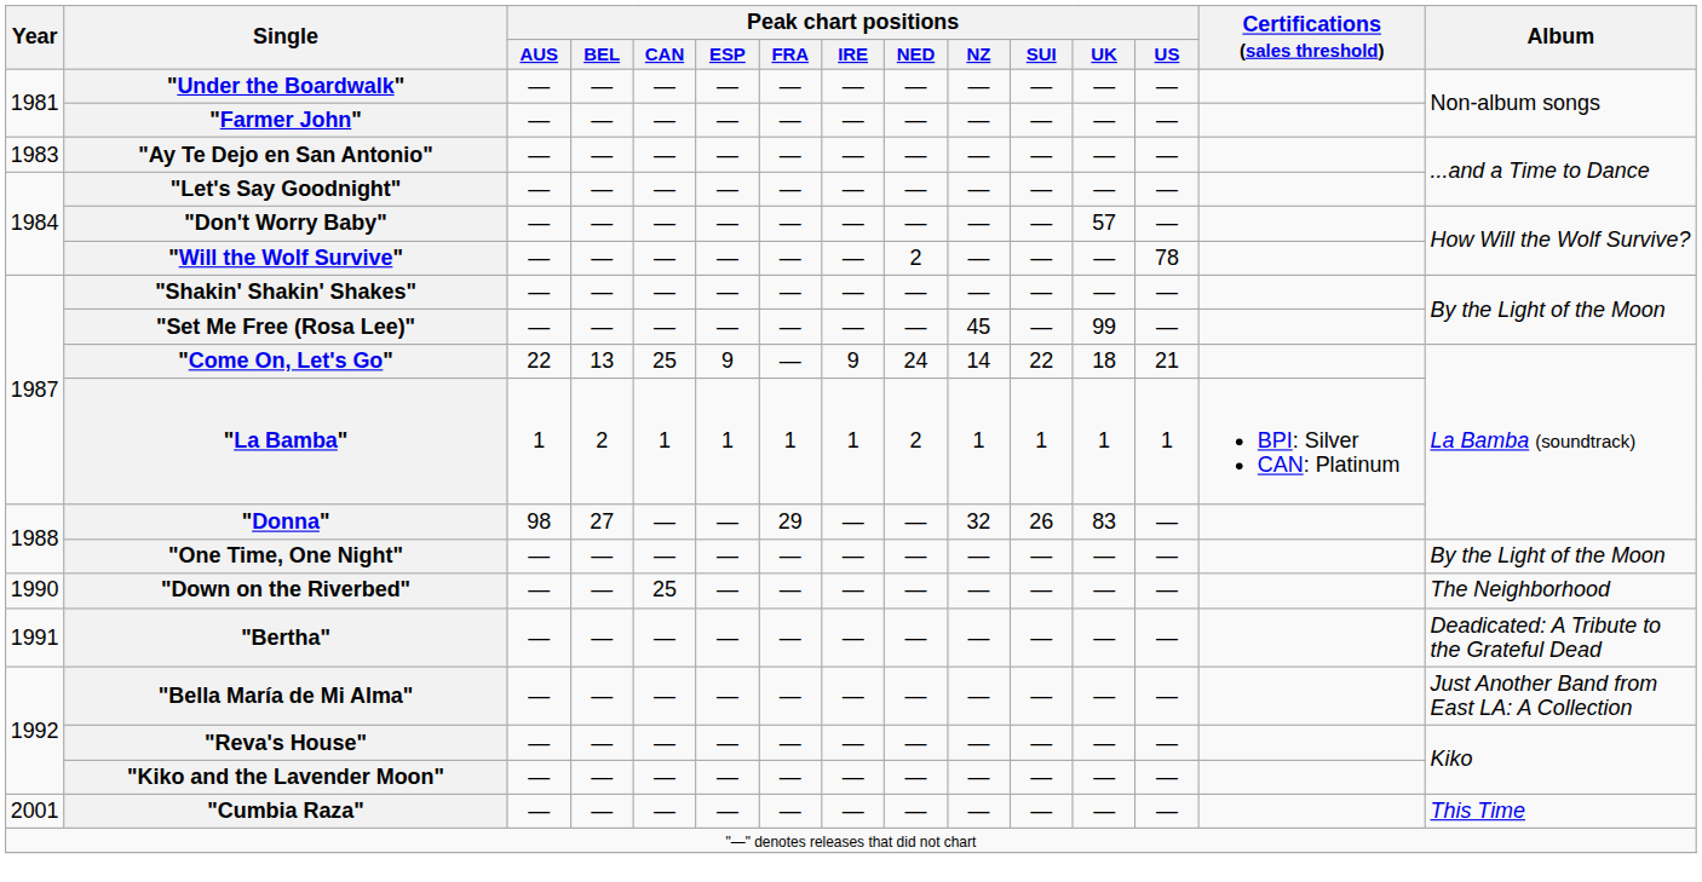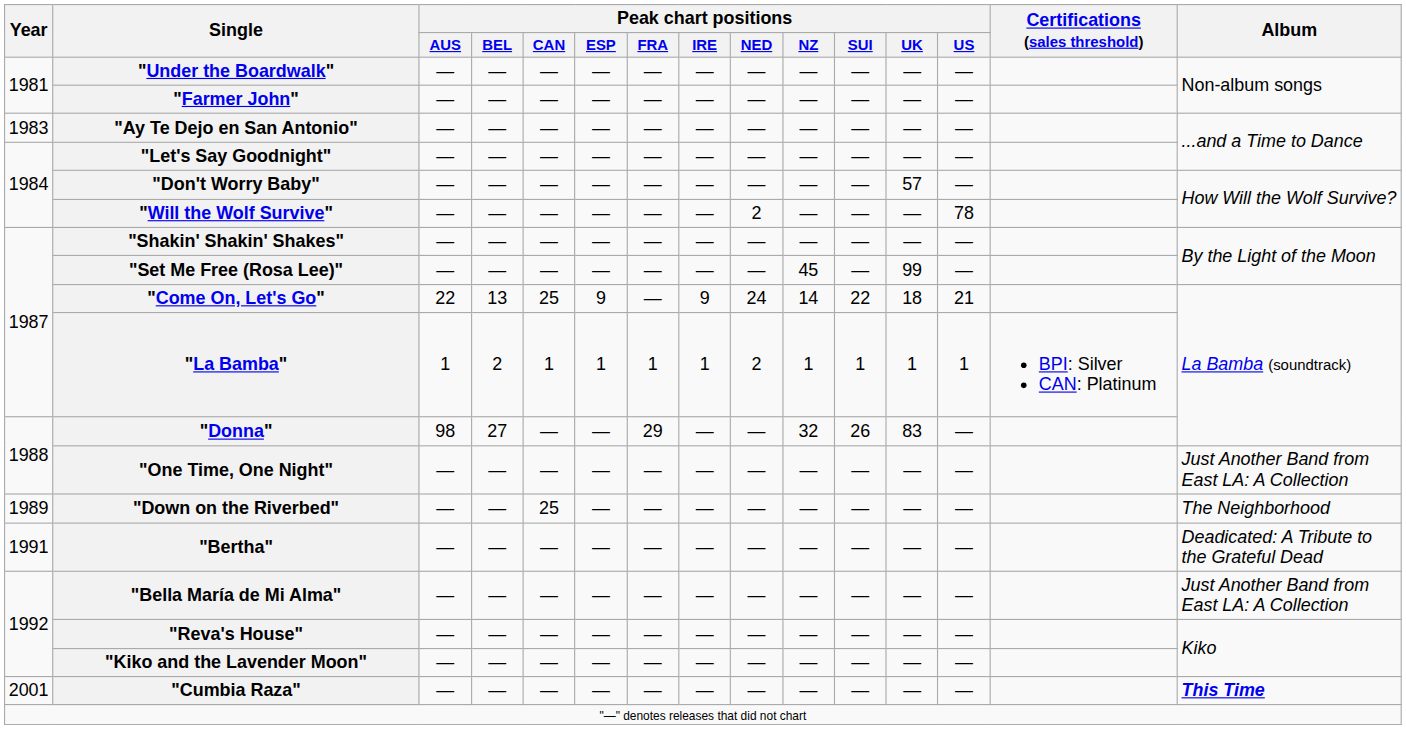"One Time, One Night" | Album: By the Light of the Moon -> Just Another Band from East LA: A Collection
"Down on the Riverbed" | Year: 1990 -> 1989
"Cumbia Raza" | Album: normal -> bold
